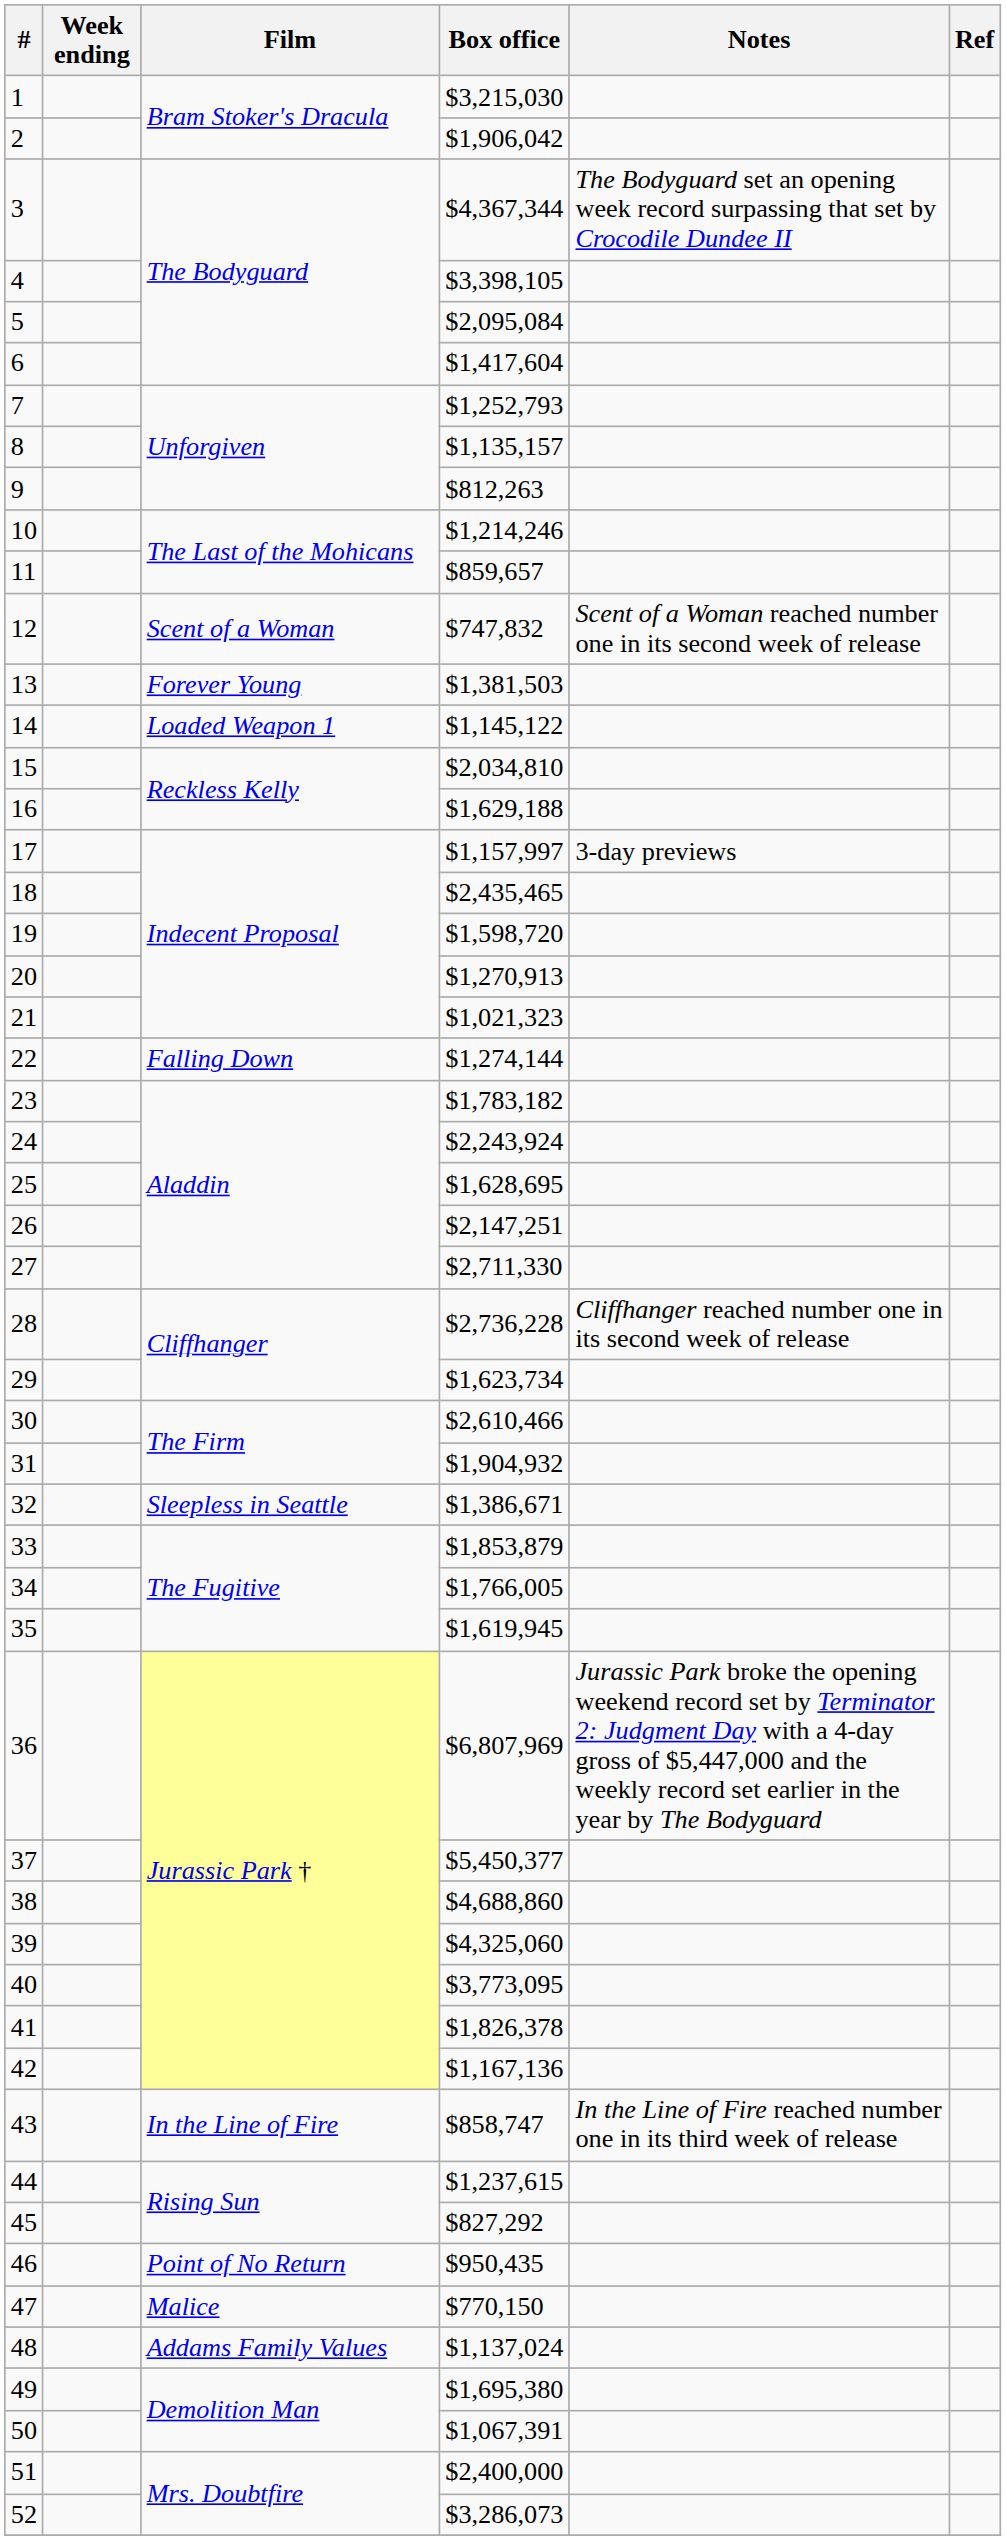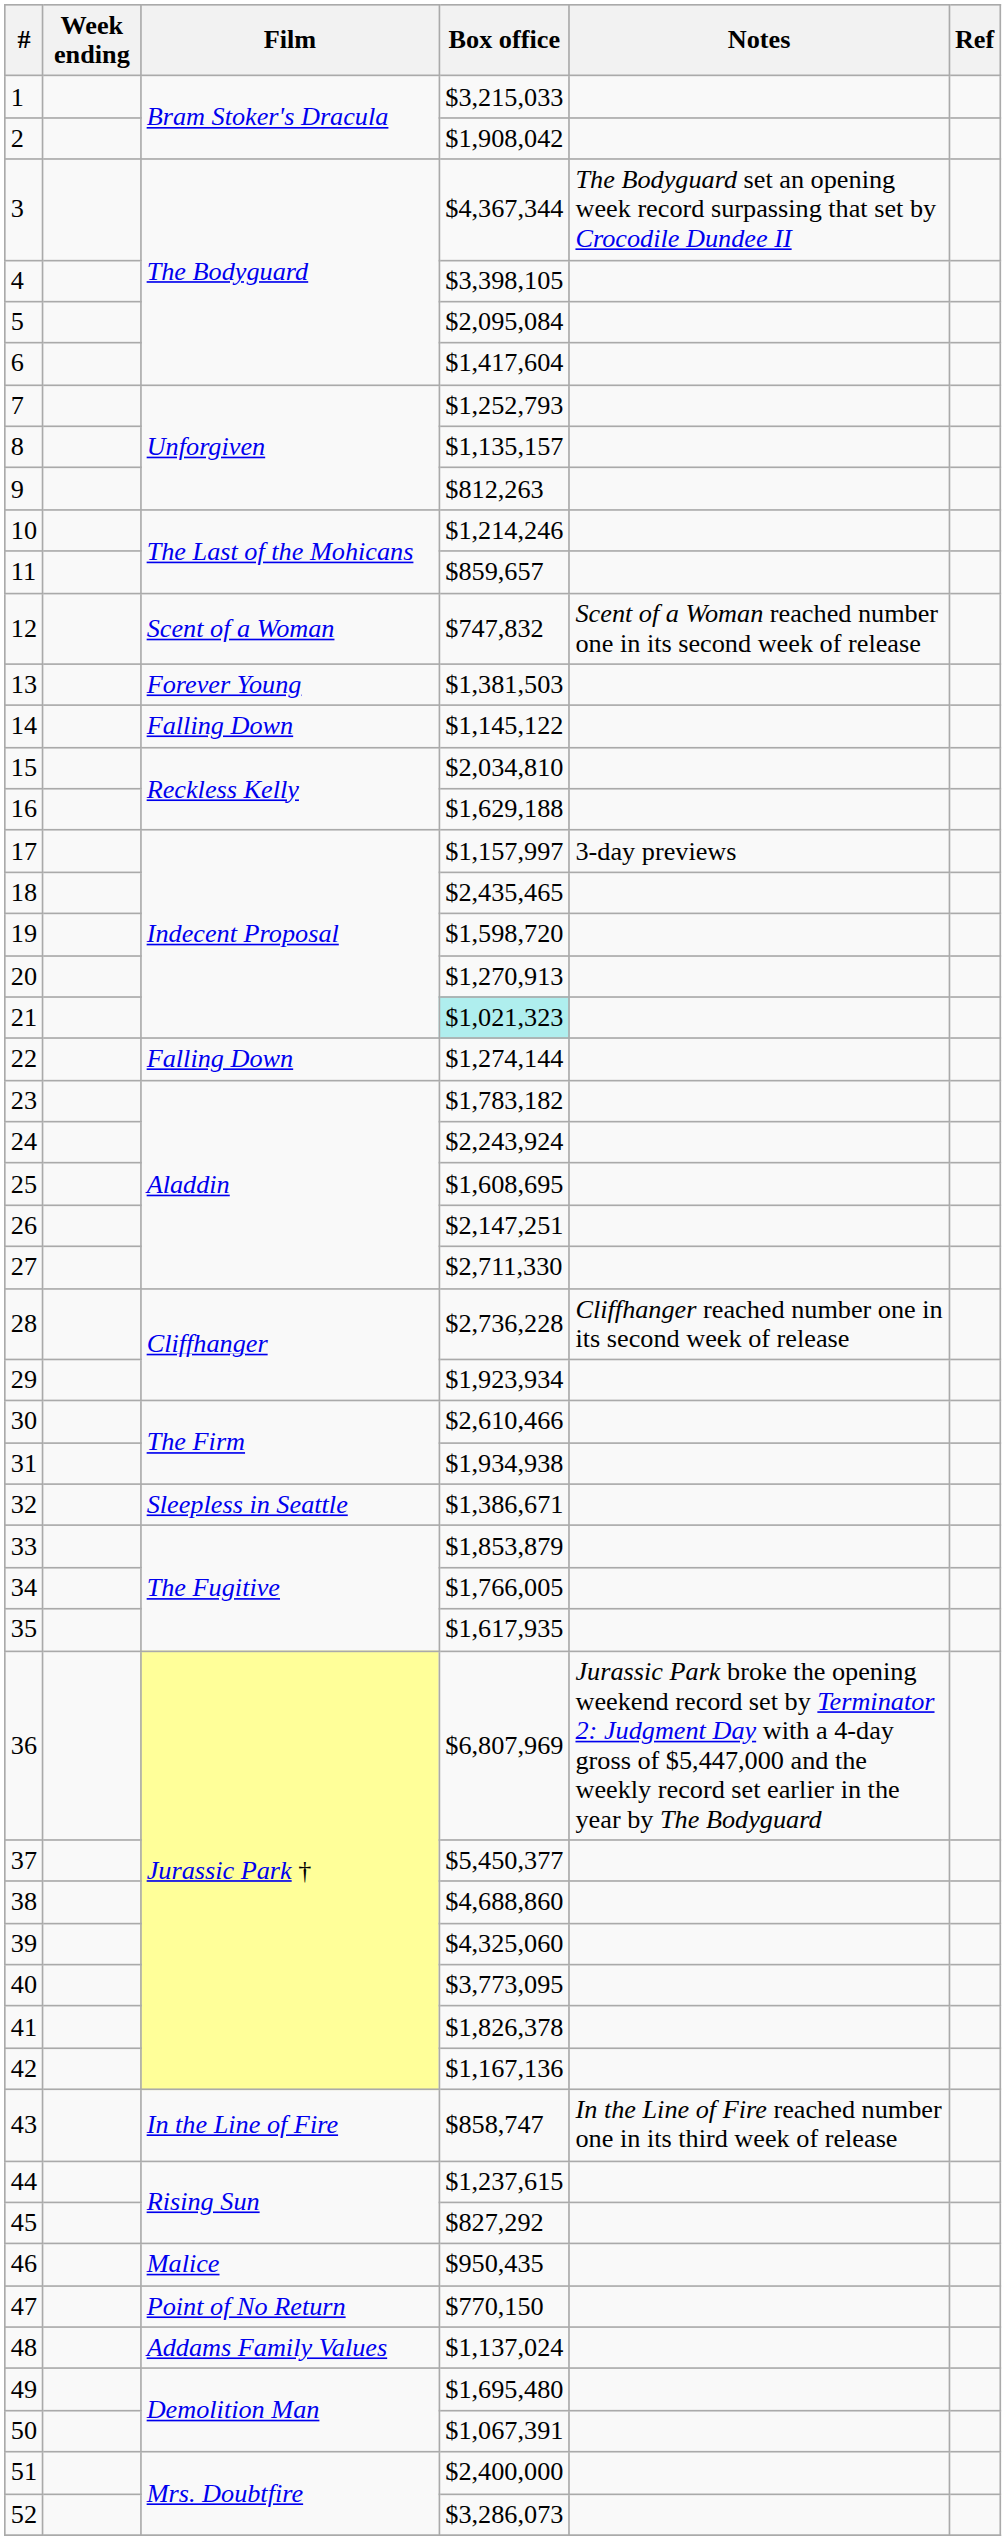1 | Box office: $3,215,030 -> $3,215,033
2 | Box office: $1,906,042 -> $1,908,042
14 | Film: Loaded Weapon 1 -> Falling Down
21 | Box office: no background -> paleturquoise background
25 | Box office: $1,628,695 -> $1,608,695
29 | Box office: $1,623,734 -> $1,923,934
31 | Box office: $1,904,932 -> $1,934,938
35 | Box office: $1,619,945 -> $1,617,935
46 | Film: Point of No Return -> Malice
47 | Film: Malice -> Point of No Return
49 | Box office: $1,695,380 -> $1,695,480
